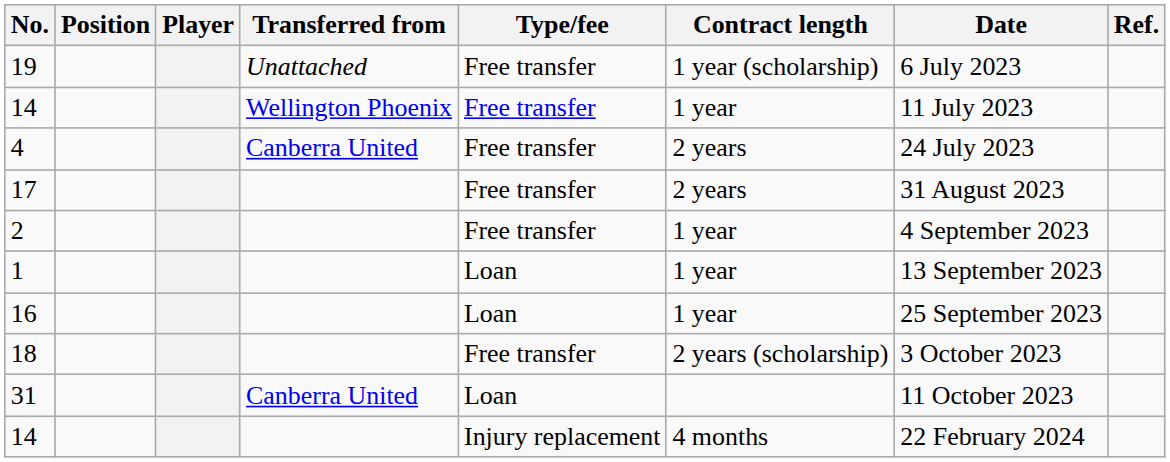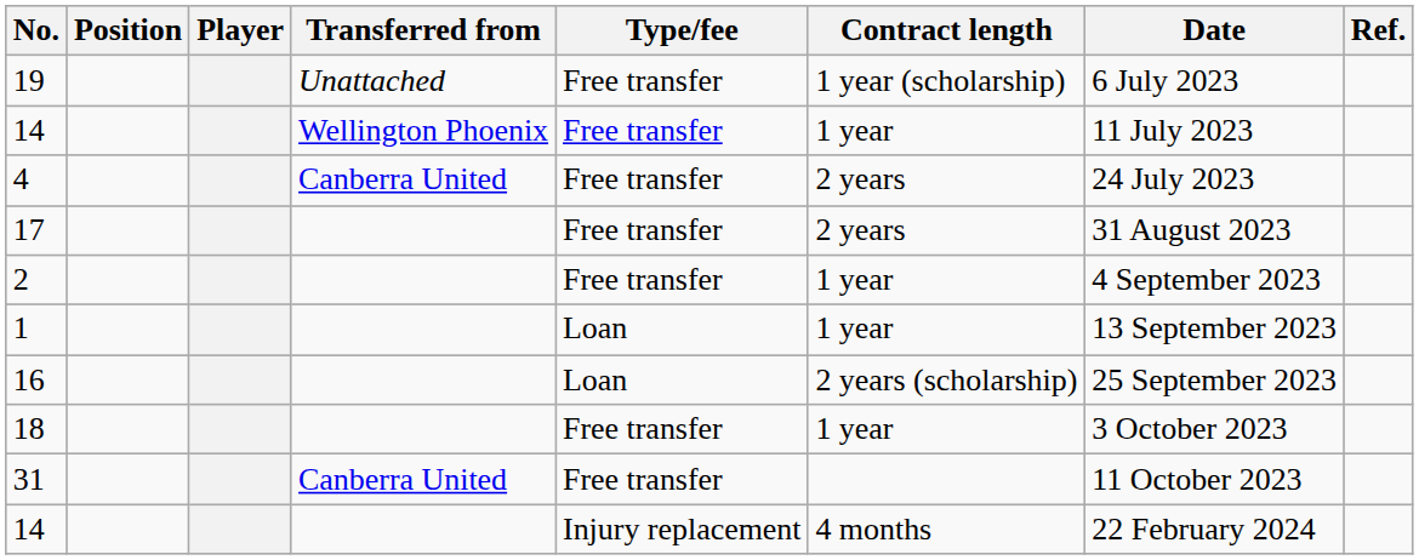16 | Contract length: 1 year -> 2 years (scholarship)
18 | Contract length: 2 years (scholarship) -> 1 year
31 | Type/fee: Loan -> Free transfer
